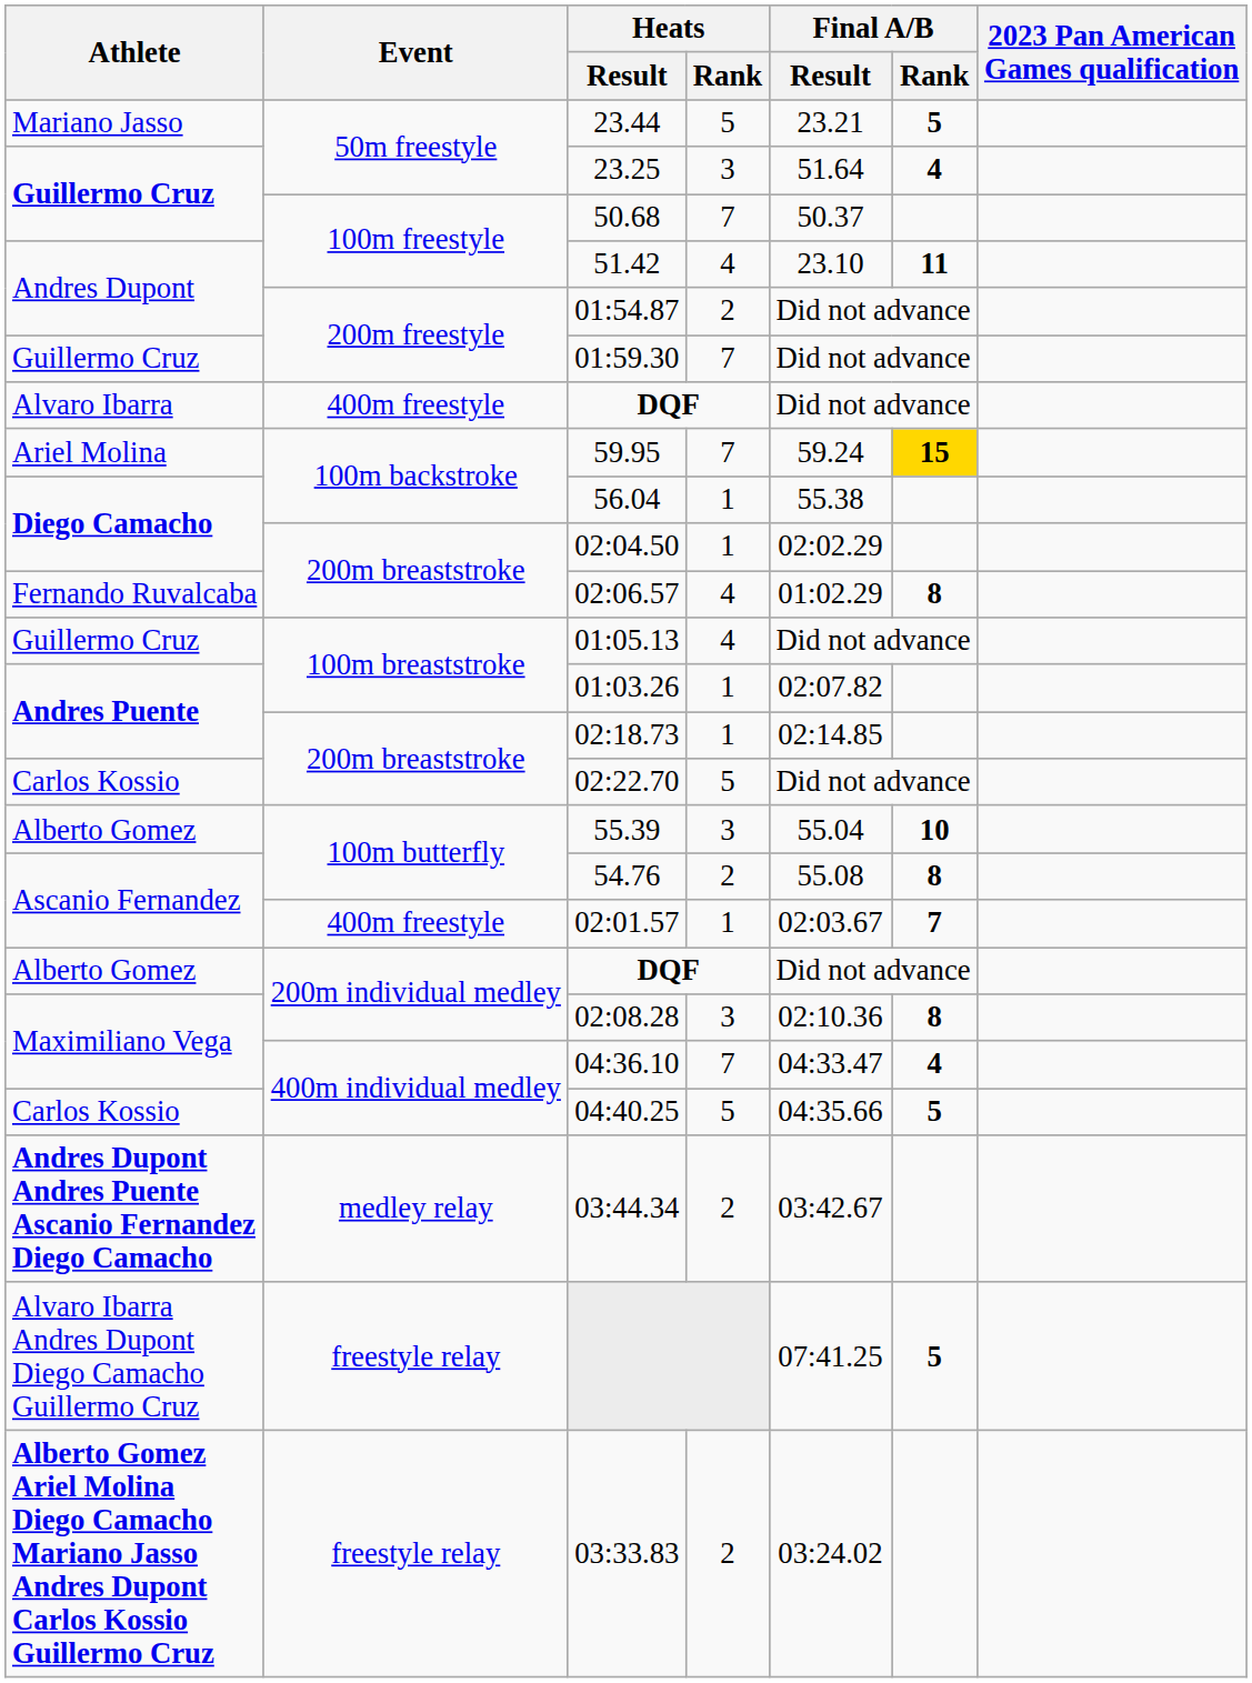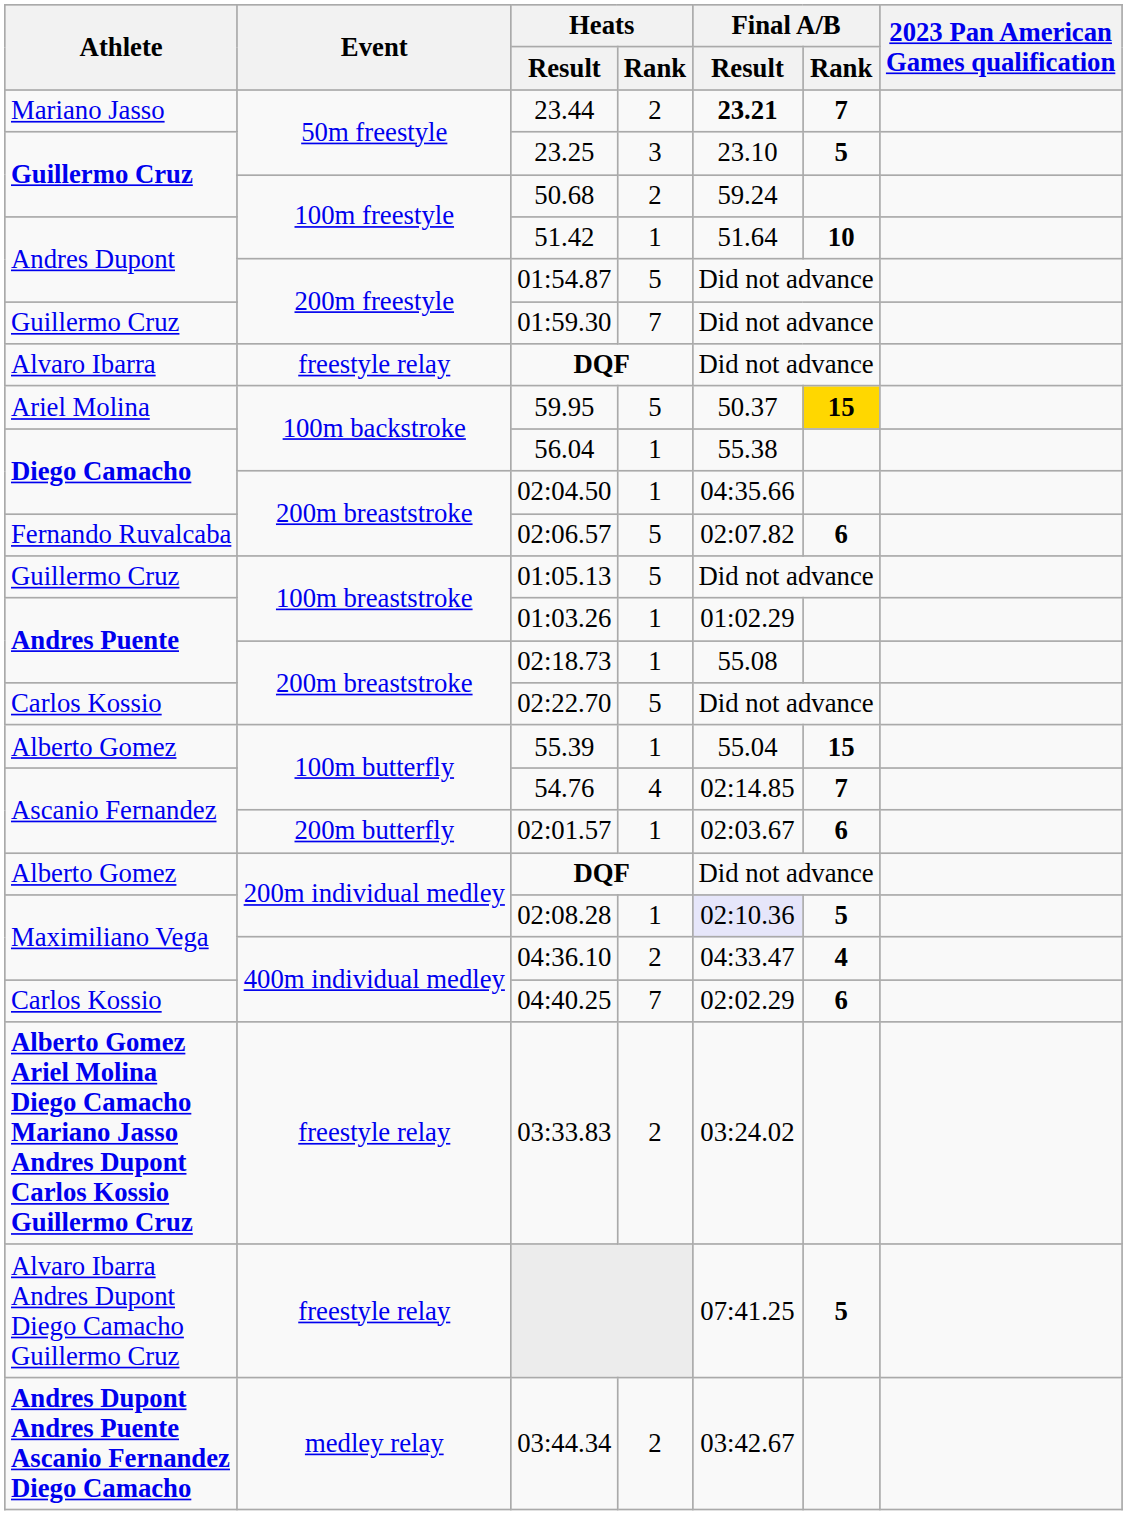23.44 | Heats / Rank: 5 -> 2
23.44 | Final A/B / Result: normal -> bold
23.44 | Final A/B / Rank: 5 -> 7
23.25 | Final A/B / Result: 51.64 -> 23.10
23.25 | Final A/B / Rank: 4 -> 5
50.68 | Heats / Rank: 7 -> 2
50.68 | Final A/B / Result: 50.37 -> 59.24
51.42 | Heats / Rank: 4 -> 1
51.42 | Final A/B / Result: 23.10 -> 51.64
51.42 | Final A/B / Rank: 11 -> 10
01:54.87 | Heats / Rank: 2 -> 5
Alvaro Ibarra / DQF | Event: 400m freestyle -> freestyle relay
59.95 | Heats / Rank: 7 -> 5
59.95 | Final A/B / Result: 59.24 -> 50.37
02:04.50 | Final A/B / Result: 02:02.29 -> 04:35.66
02:06.57 | Heats / Rank: 4 -> 5
02:06.57 | Final A/B / Result: 01:02.29 -> 02:07.82
02:06.57 | Final A/B / Rank: 8 -> 6
01:05.13 | Heats / Rank: 4 -> 5
01:03.26 | Final A/B / Result: 02:07.82 -> 01:02.29
02:18.73 | Final A/B / Result: 02:14.85 -> 55.08
55.39 | Heats / Rank: 3 -> 1
55.39 | Final A/B / Rank: 10 -> 15
54.76 | Heats / Rank: 2 -> 4
54.76 | Final A/B / Result: 55.08 -> 02:14.85
54.76 | Final A/B / Rank: 8 -> 7
02:01.57 | Event: 400m freestyle -> 200m butterfly
02:01.57 | Final A/B / Rank: 7 -> 6
02:08.28 | Heats / Rank: 3 -> 1
02:08.28 | Final A/B / Result: no background -> lavender background
02:08.28 | Final A/B / Rank: 8 -> 5
04:36.10 | Heats / Rank: 7 -> 2
04:40.25 | Heats / Rank: 5 -> 7
04:40.25 | Final A/B / Result: 04:35.66 -> 02:02.29
04:40.25 | Final A/B / Rank: 5 -> 6
rows swapped: 03:33.83 <-> 03:44.34
